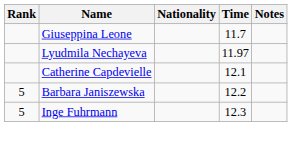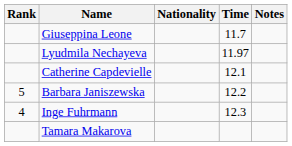Inge Fuhrmann | Rank: 5 -> 4
+ row: Tamara Makarova
